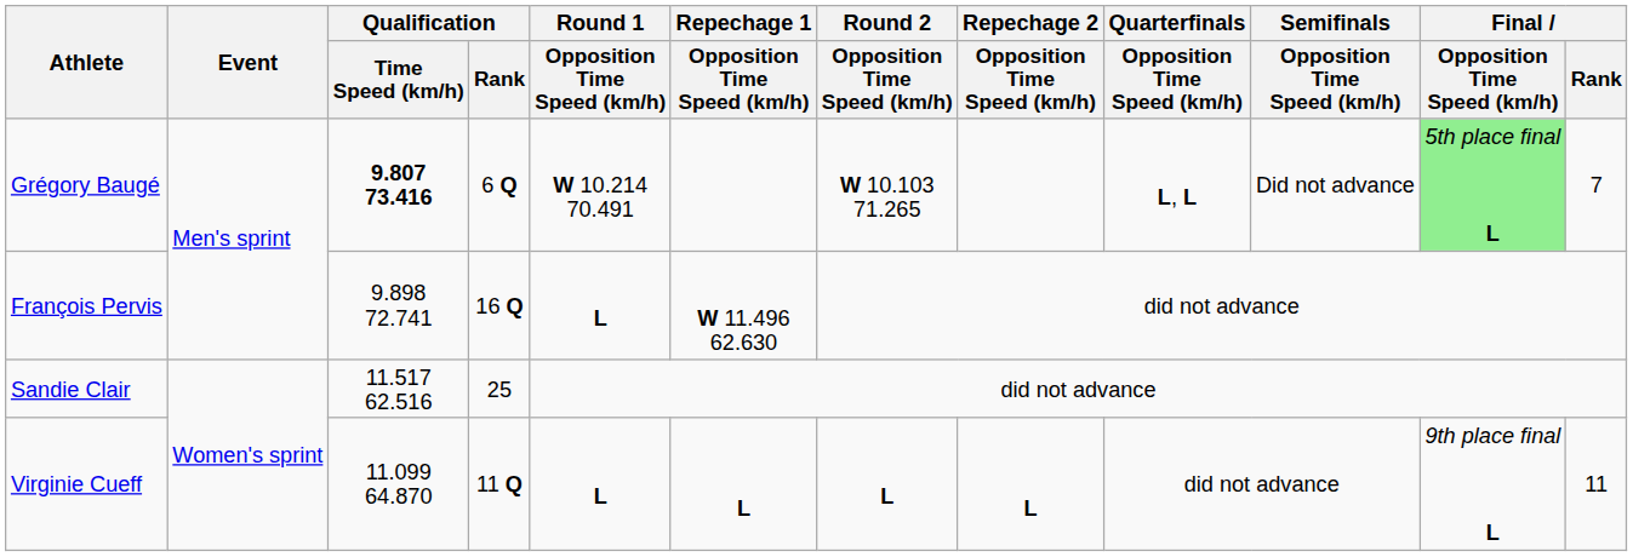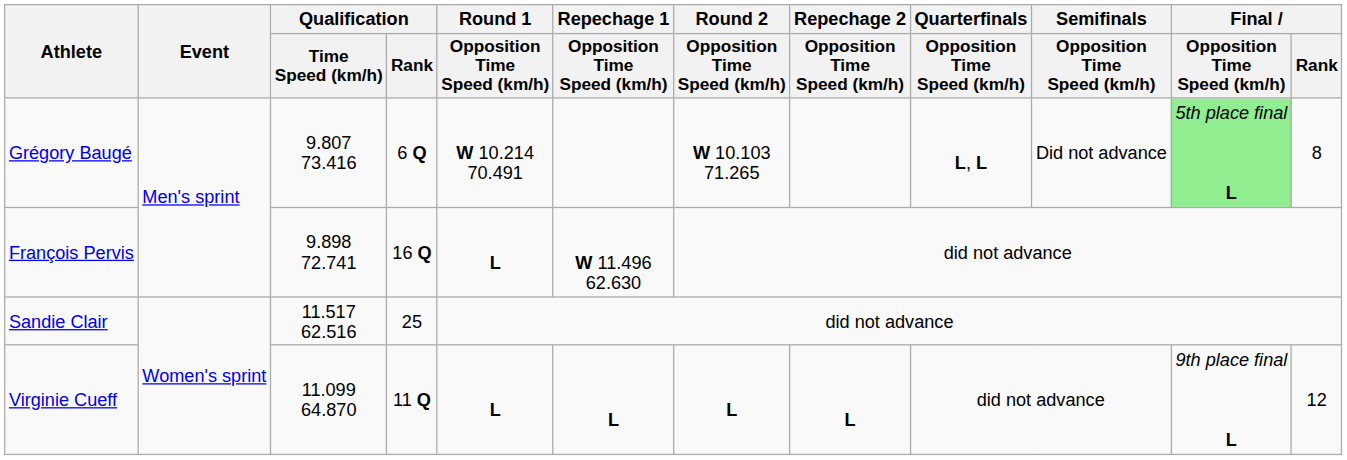Grégory Baugé | Qualification / Time Speed (km/h): bold -> normal
Grégory Baugé | Final / Rank: 7 -> 8
Virginie Cueff | Final / Rank: 11 -> 12
